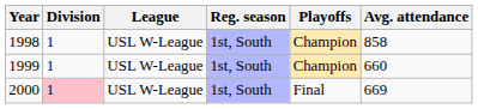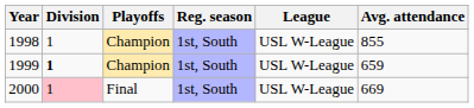columns swapped: League <-> Playoffs
1998 | Avg. attendance: 858 -> 855
1999 | Division: normal -> bold
1999 | Avg. attendance: 660 -> 659
